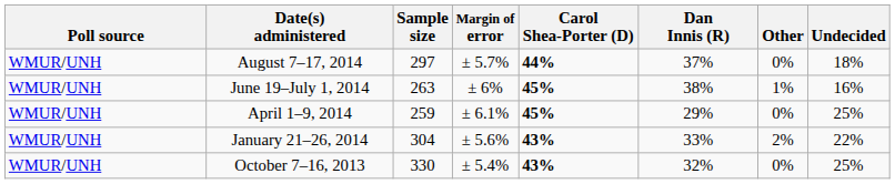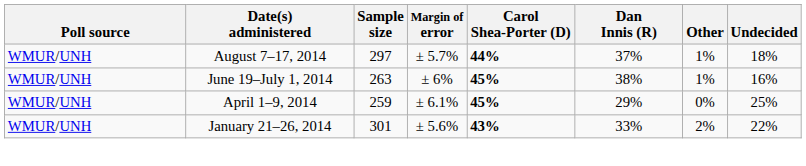August 7–17, 2014 | Other: 0% -> 1%
January 21–26, 2014 | Sample size: 304 -> 301
- row: WMUR/UNH | October 7–16, 2013 | 330 | ± 5.4% | 43% | 32% | 0% | 25%
